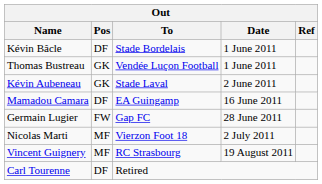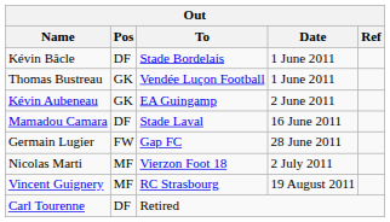Kévin Aubeneau | To: Stade Laval -> EA Guingamp
Mamadou Camara | To: EA Guingamp -> Stade Laval
